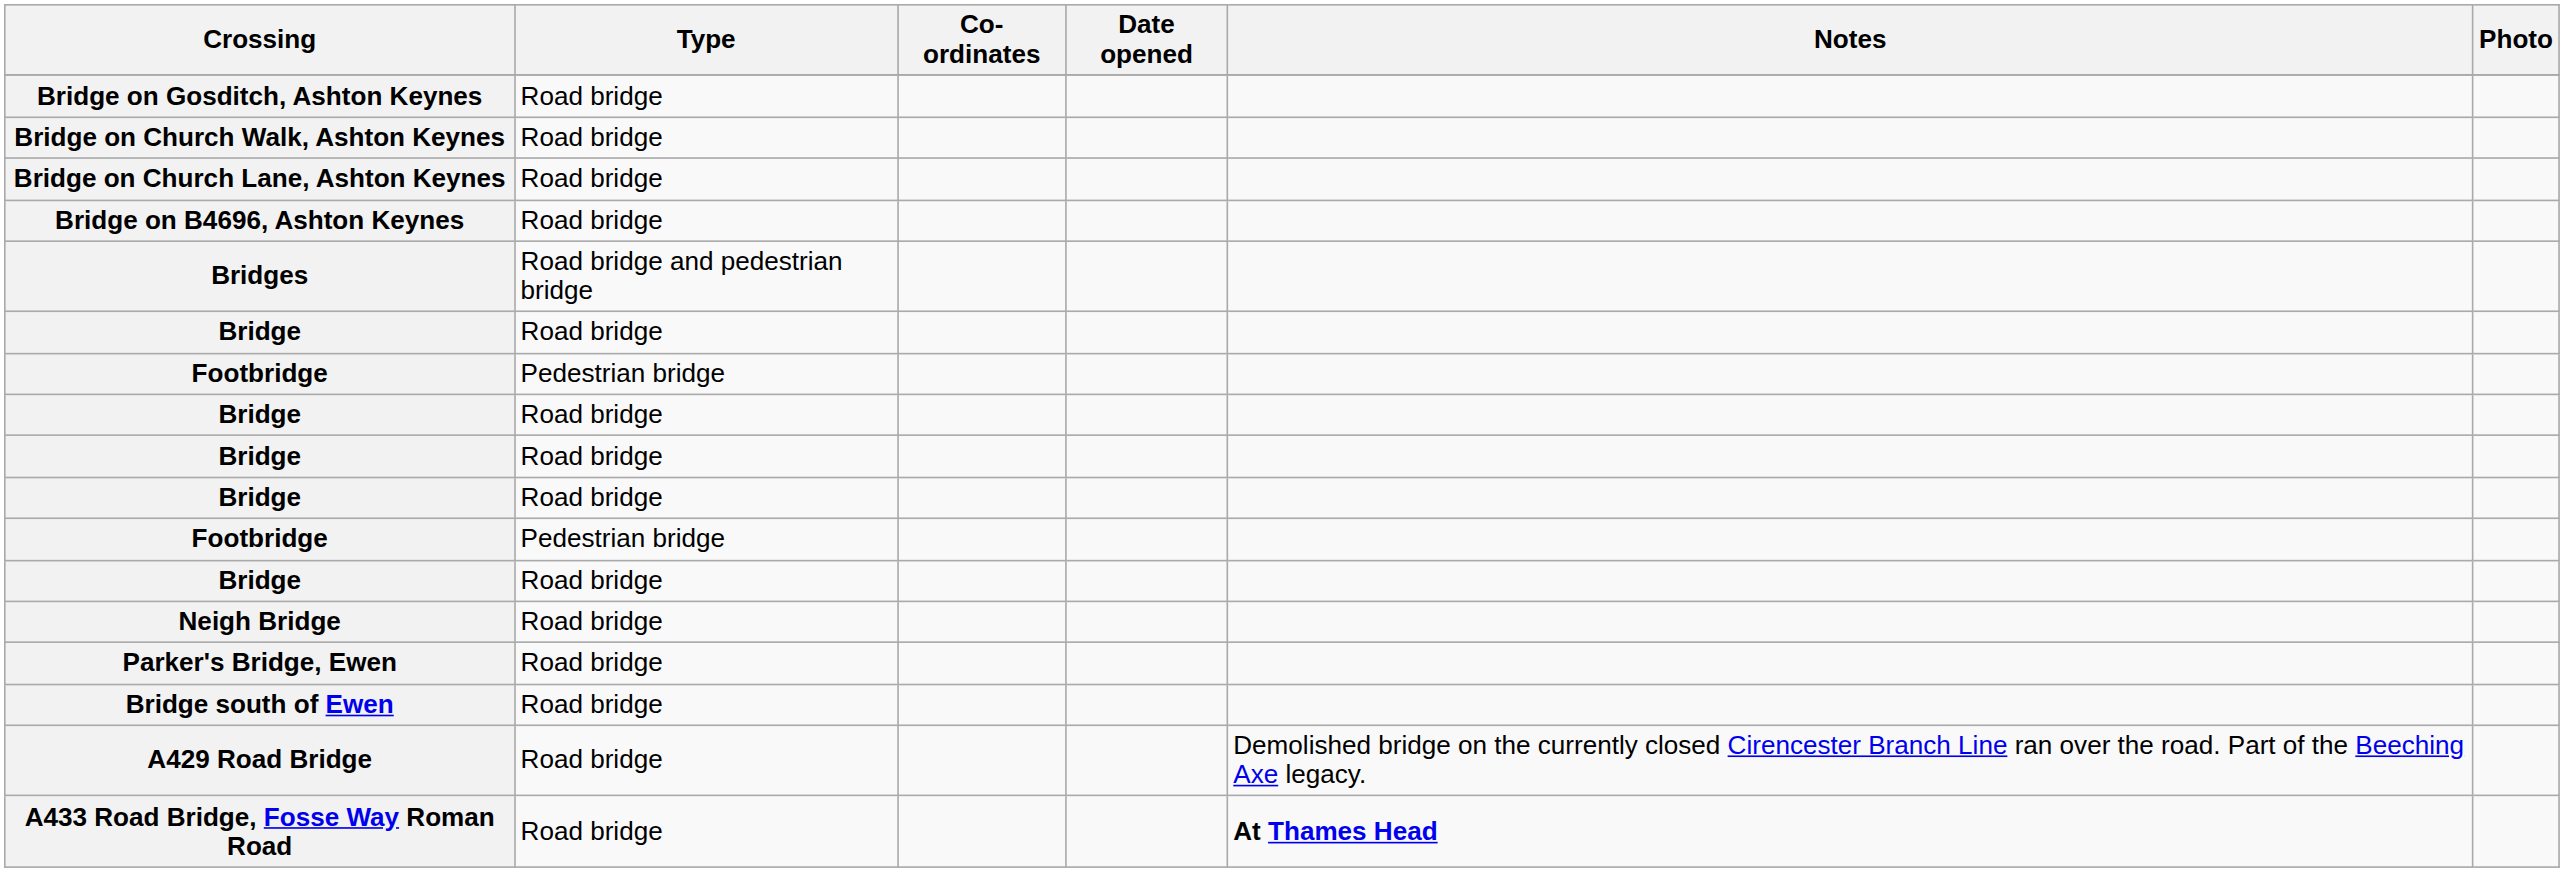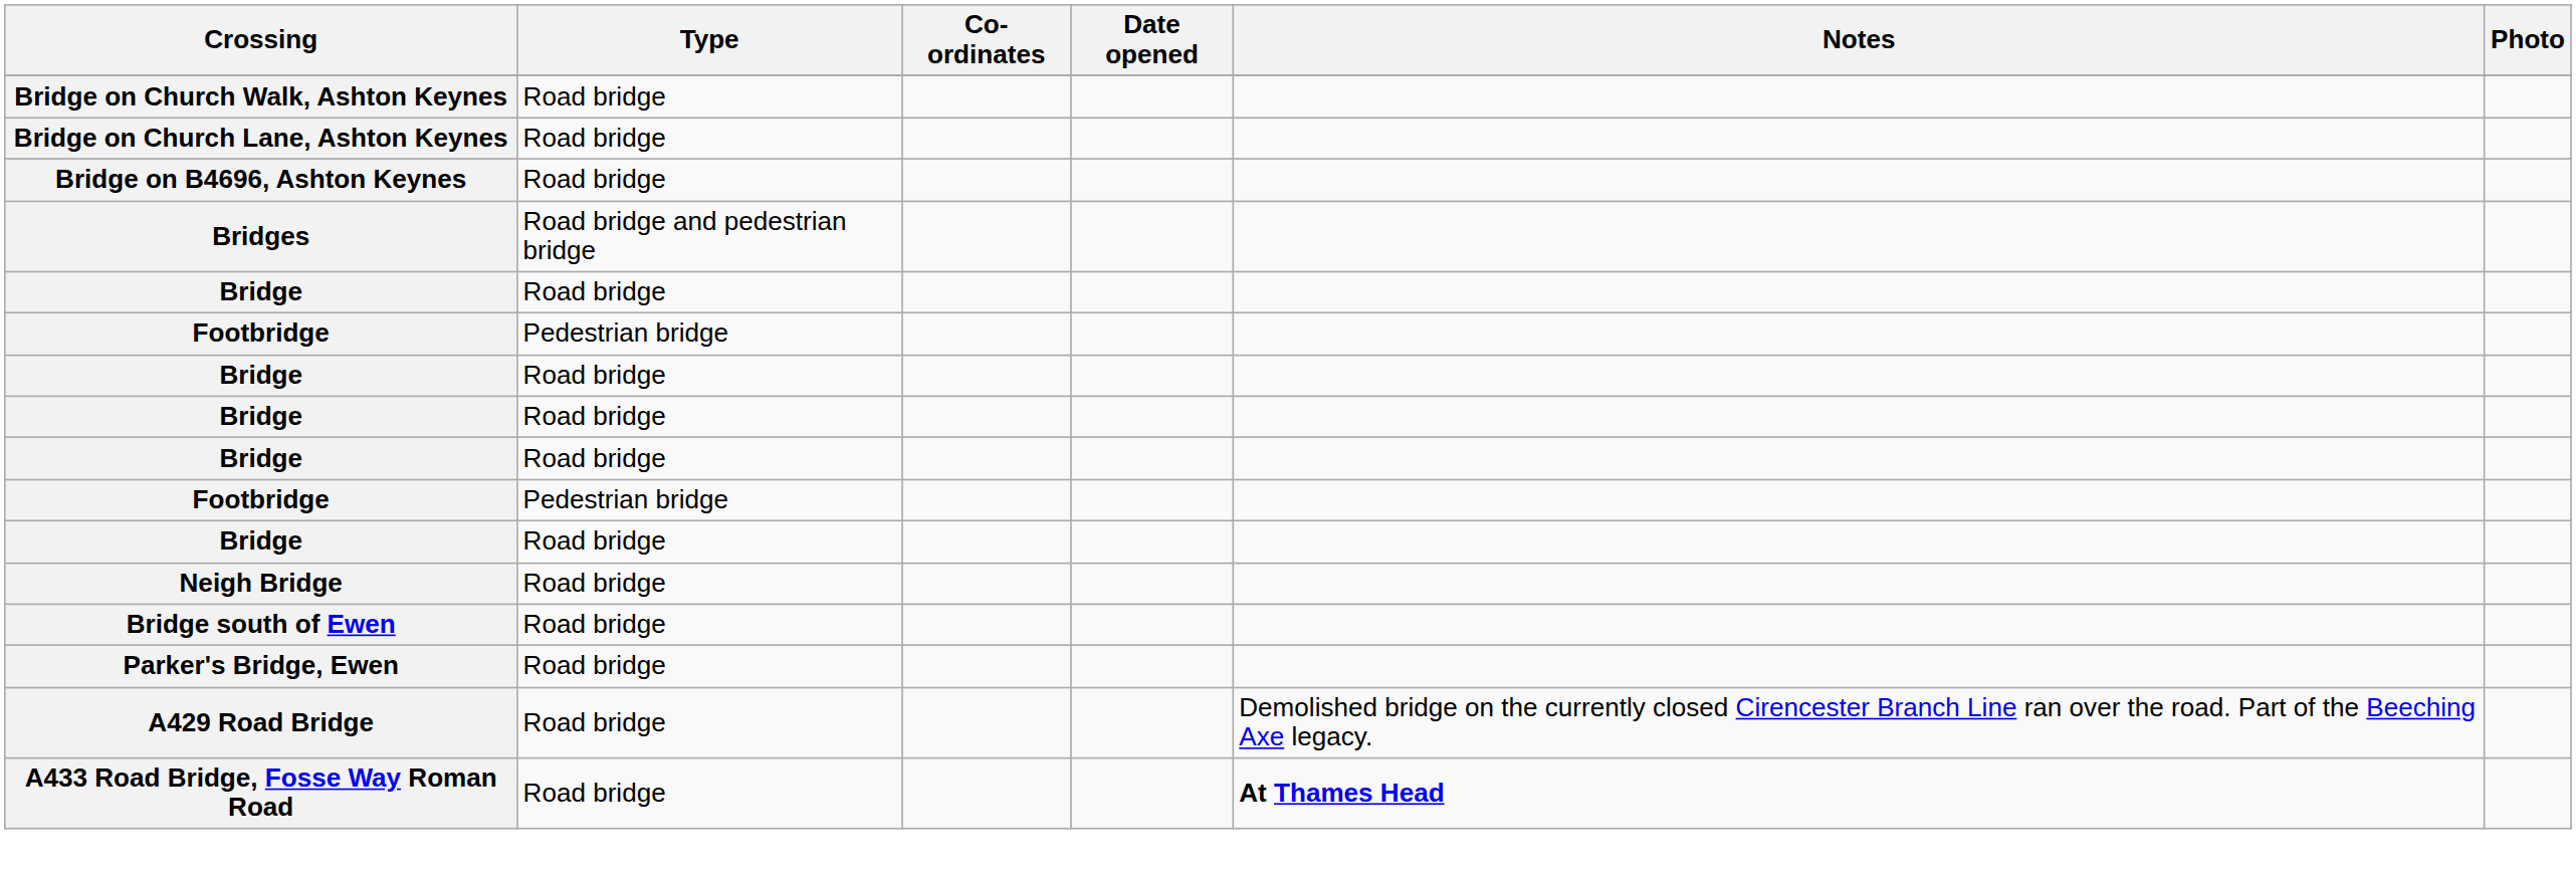- row: Bridge on Gosditch, Ashton Keynes | Road bridge
rows swapped: Bridge south of Ewen <-> Parker's Bridge, Ewen
